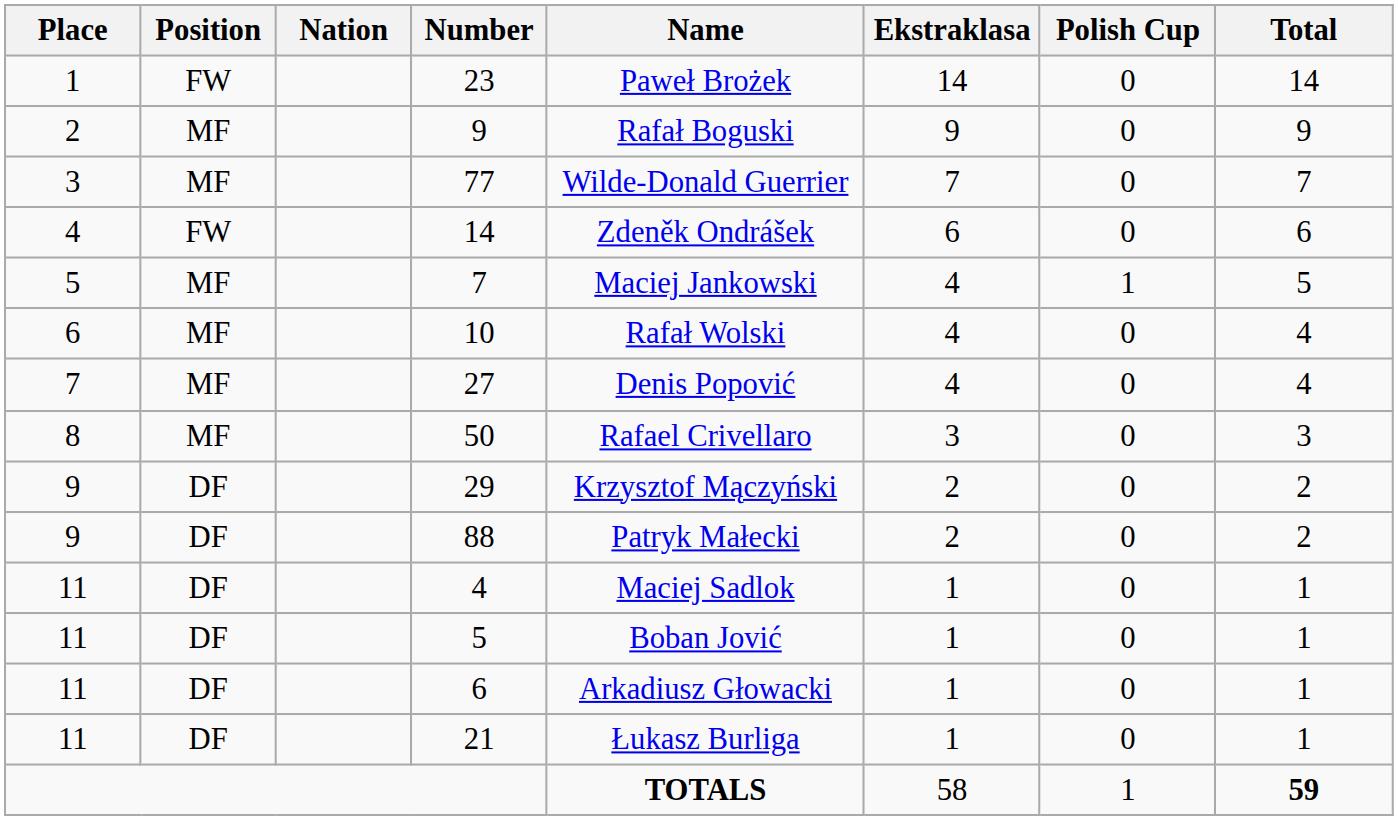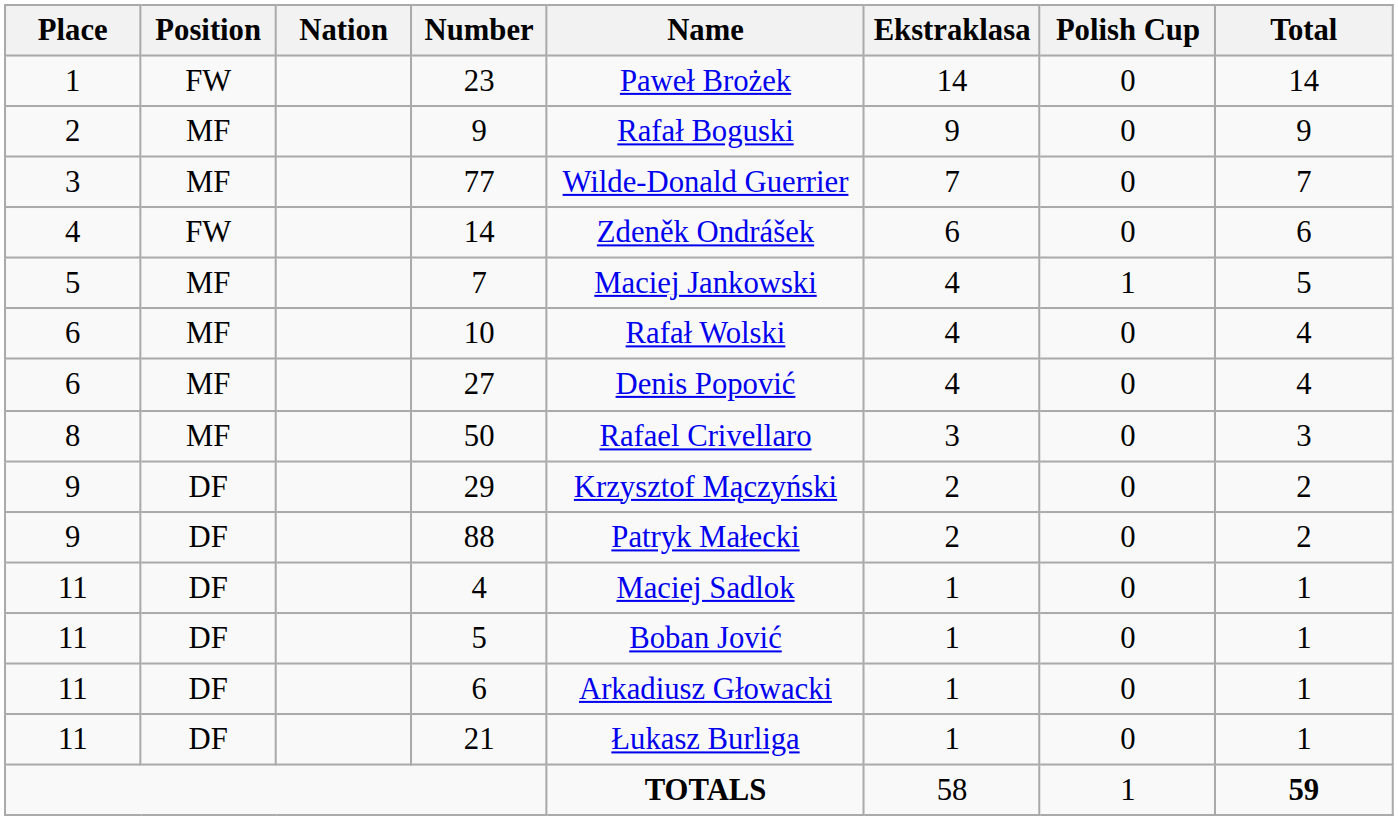27 | Place: 7 -> 6
